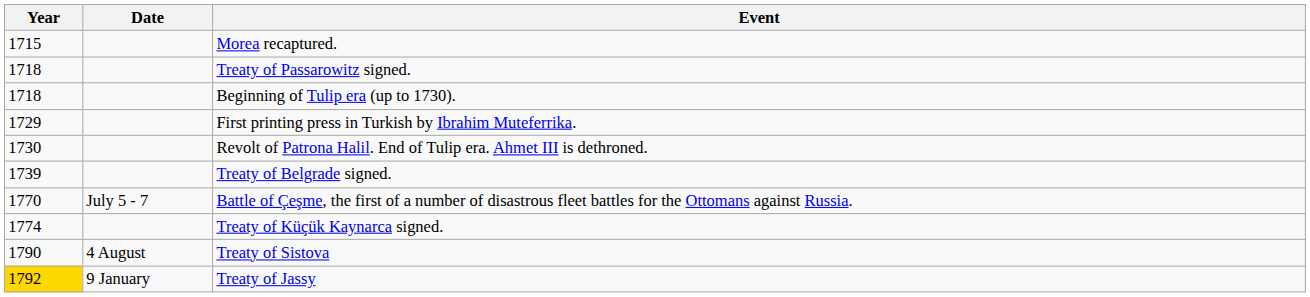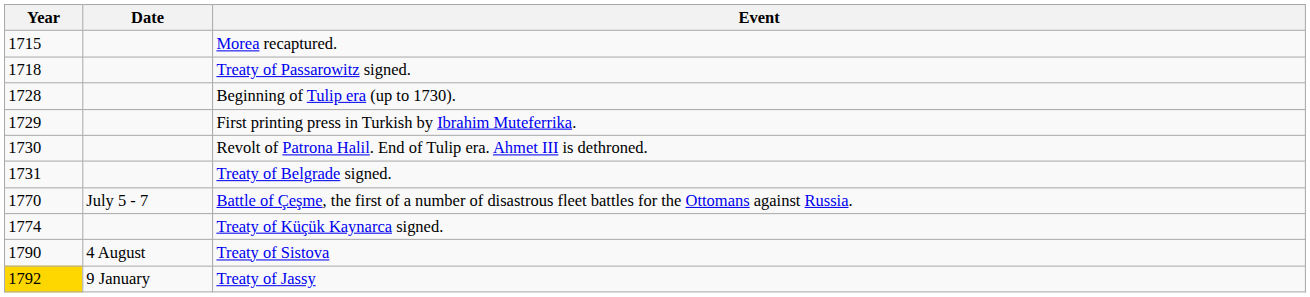Beginning of Tulip era (up to 1730). | Year: 1718 -> 1728
Treaty of Belgrade signed. | Year: 1739 -> 1731
